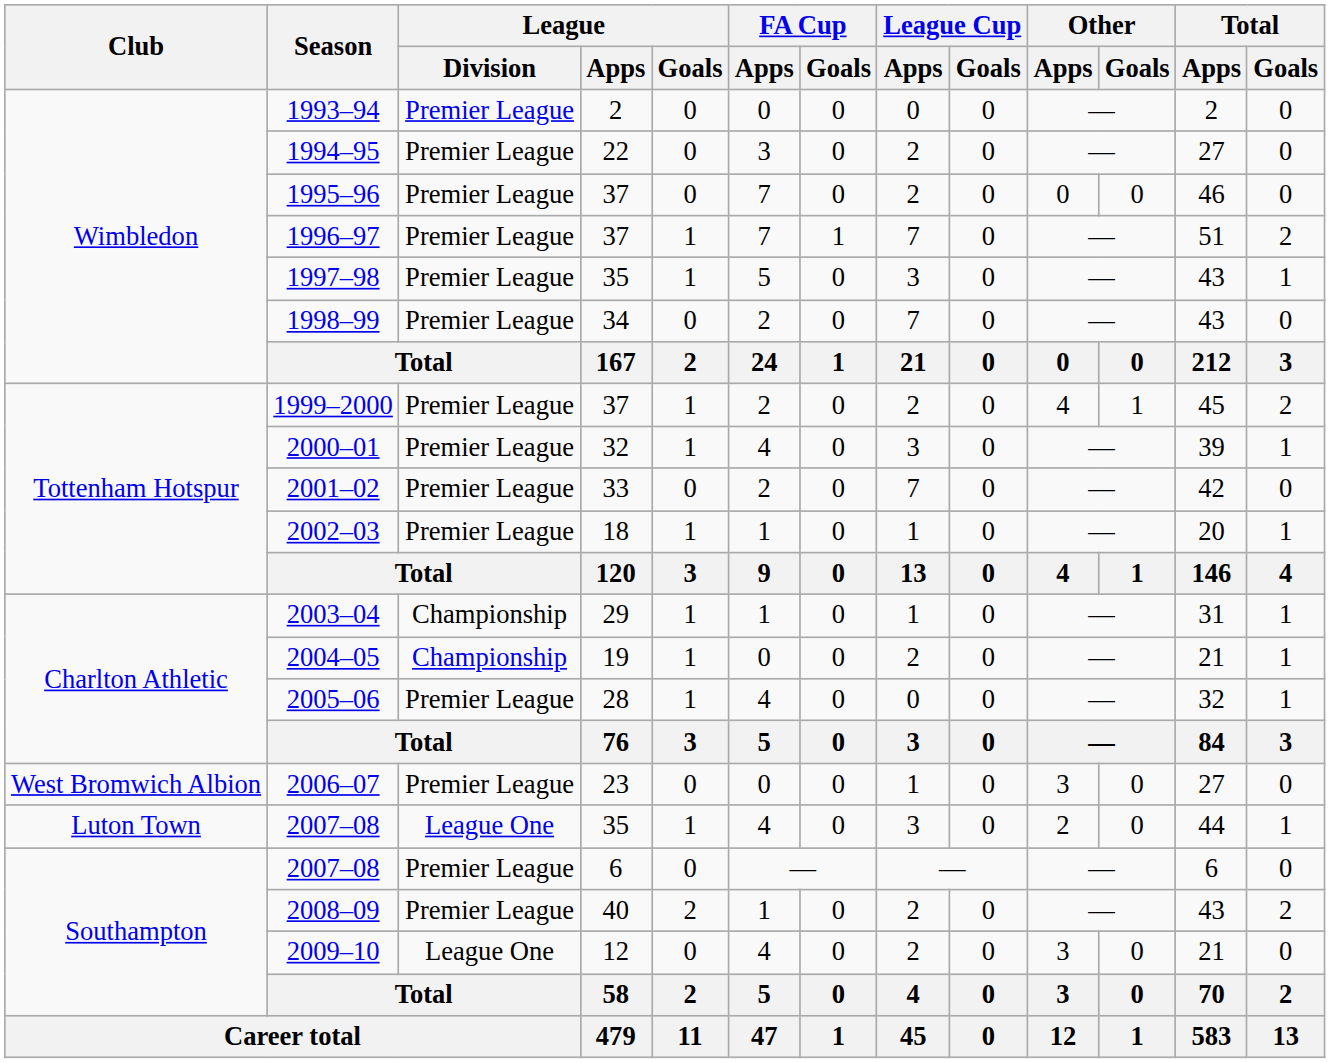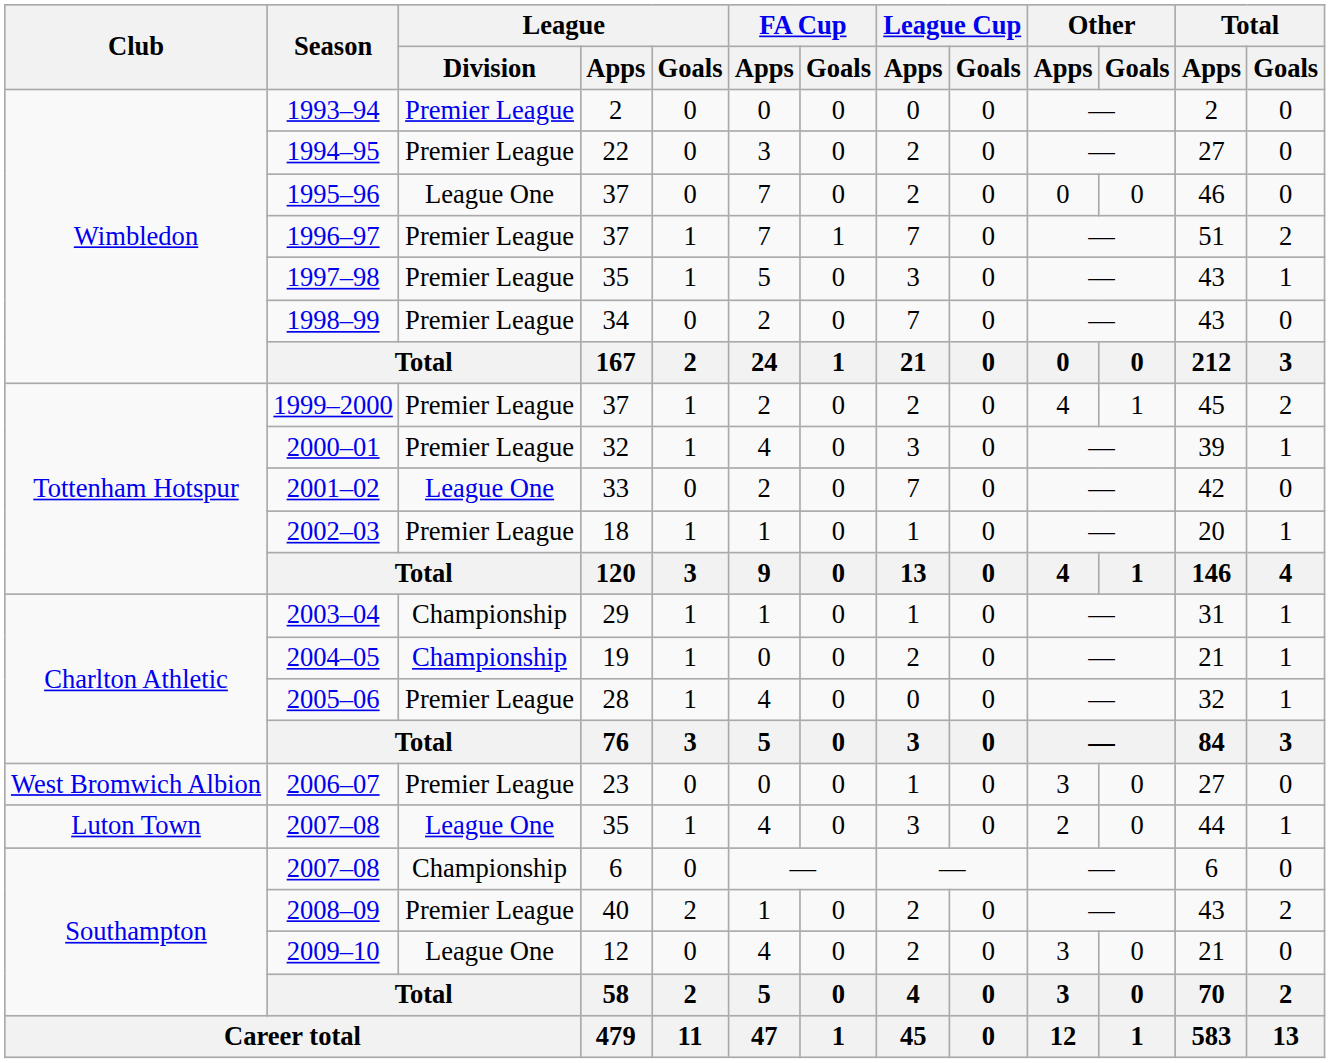1995–96 | League / Division: Premier League -> League One
2001–02 | League / Division: Premier League -> League One
2007–08 / 6 | League / Division: Premier League -> Championship
